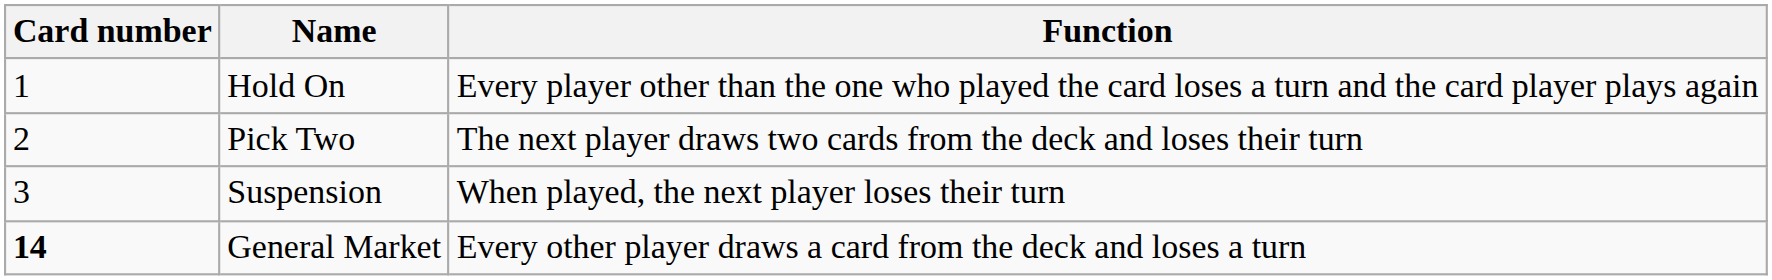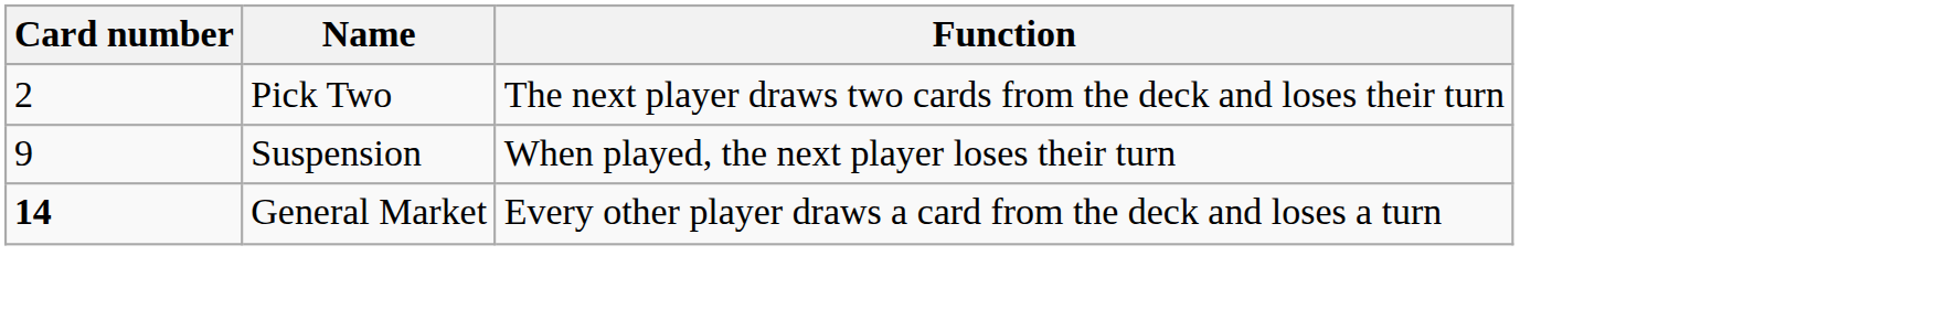- row: 1 | Hold On | Every player other than the one who played the card loses a turn and the card player plays again
Suspension | Card number: 3 -> 9
